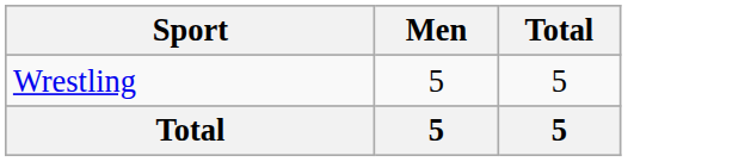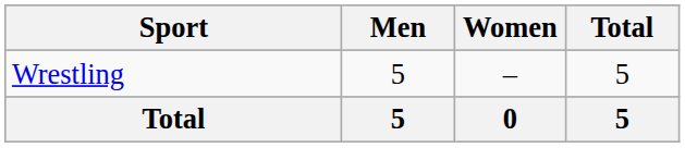+ column: Women | – | 0
